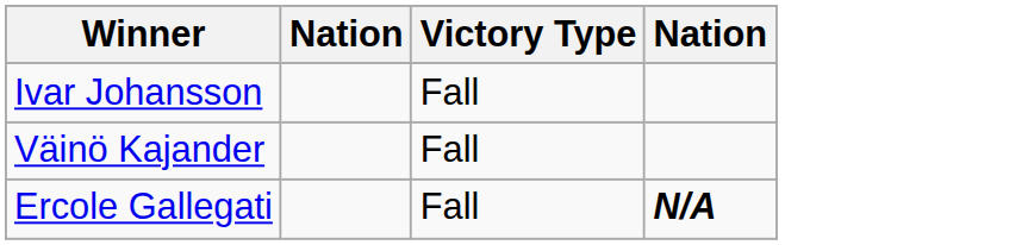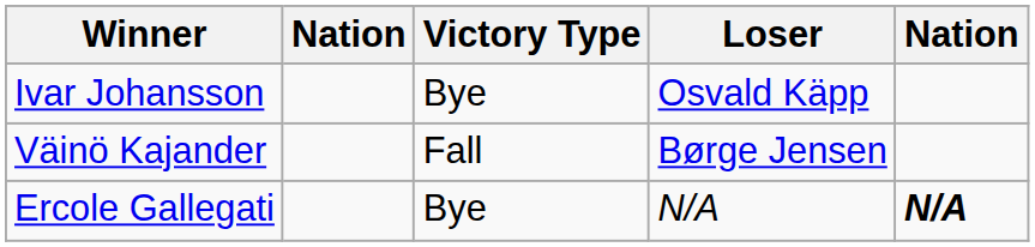+ column: Loser | Osvald Käpp | Børge Jensen | N/A
Ivar Johansson | Victory Type: Fall -> Bye
Ercole Gallegati | Victory Type: Fall -> Bye
